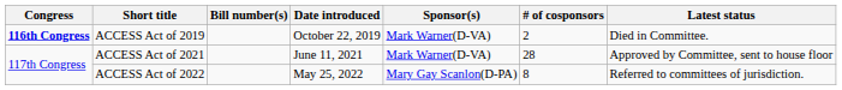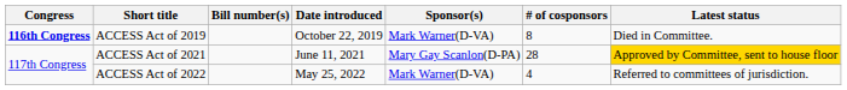ACCESS Act of 2019 | # of cosponsors: 2 -> 8
ACCESS Act of 2021 | Sponsor(s): Mark Warner(D-VA) -> Mary Gay Scanlon(D-PA)
ACCESS Act of 2021 | Latest status: no background -> gold background
ACCESS Act of 2022 | Sponsor(s): Mary Gay Scanlon(D-PA) -> Mark Warner(D-VA)
ACCESS Act of 2022 | # of cosponsors: 8 -> 4
